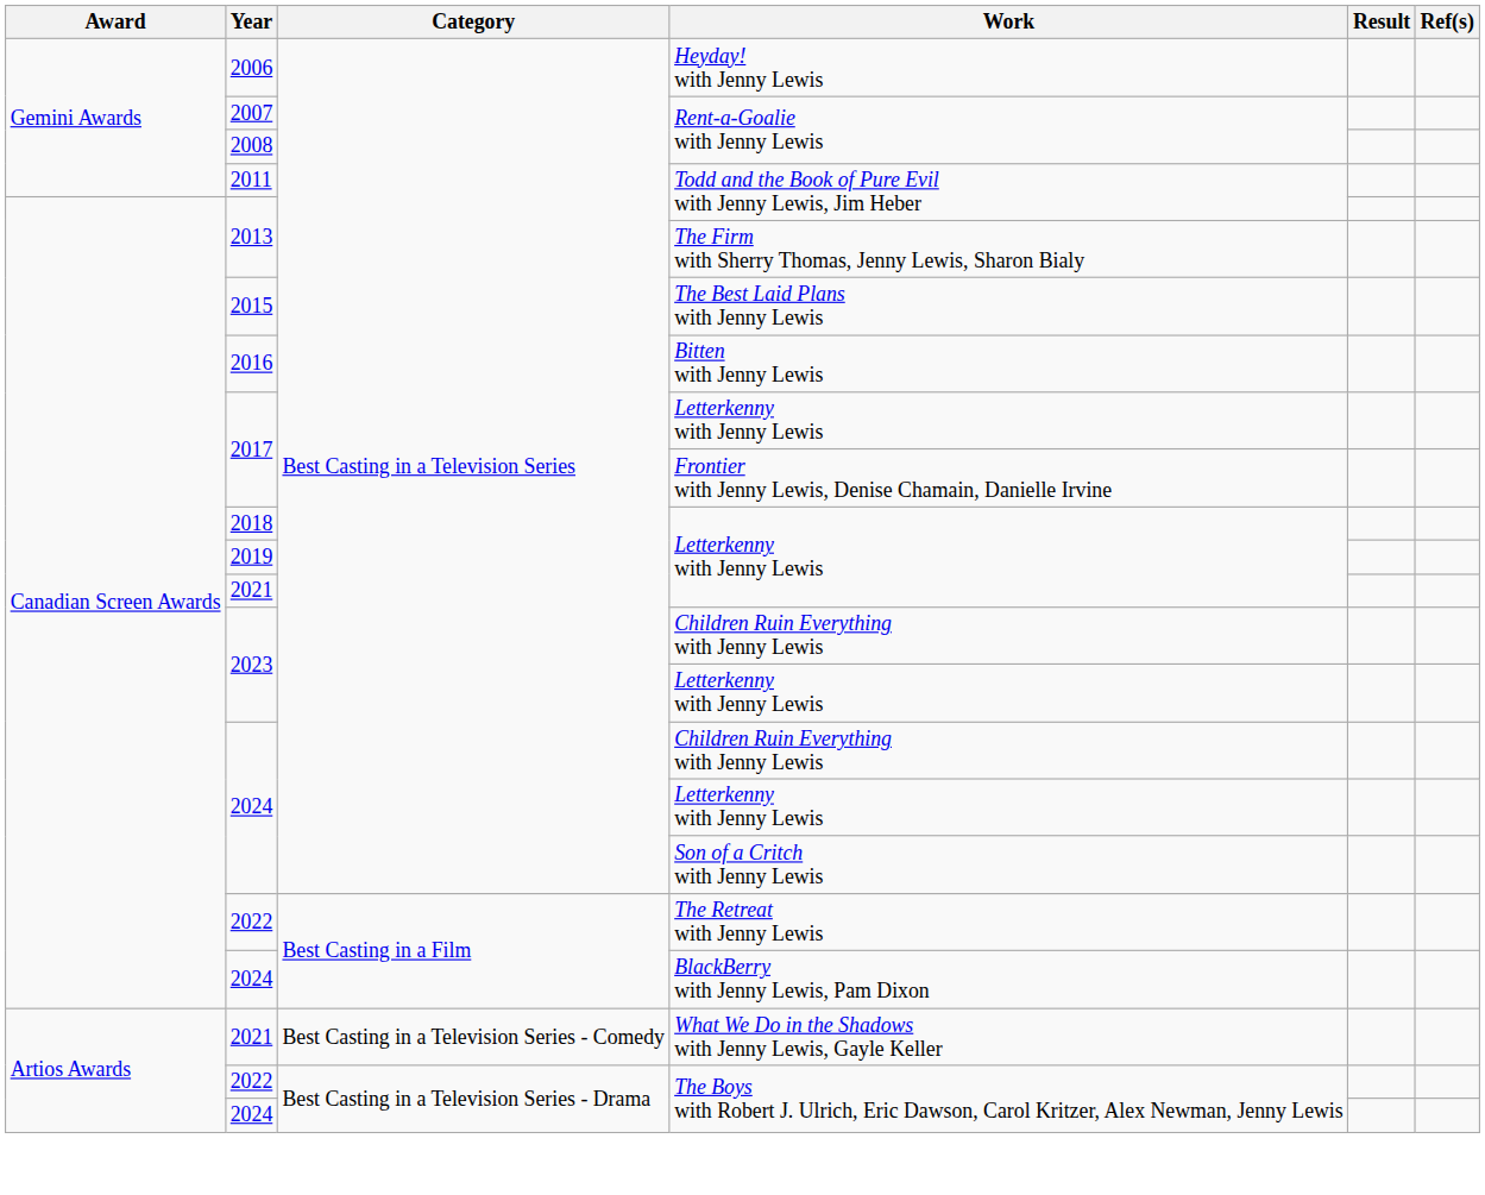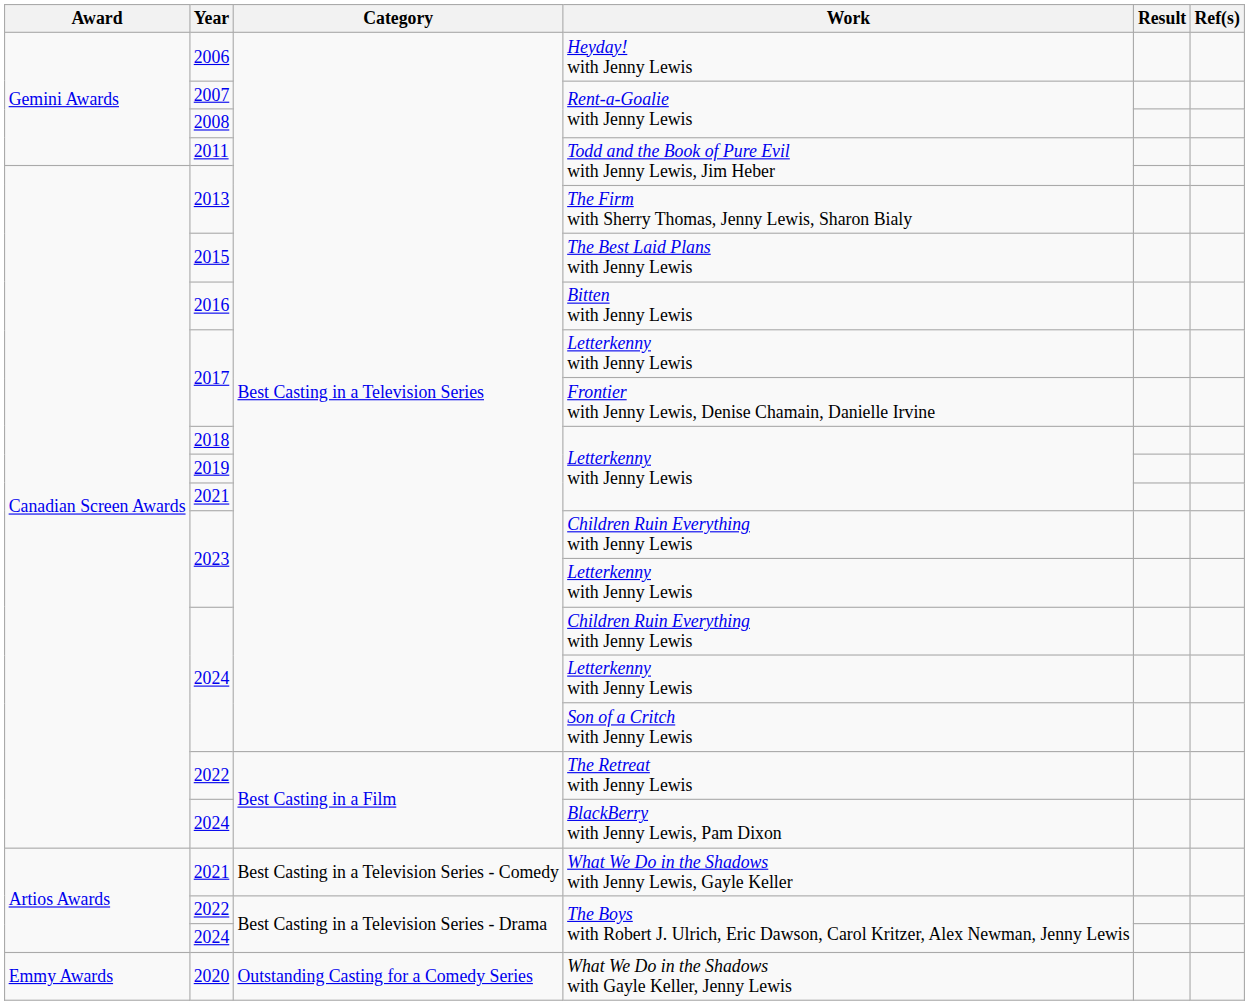+ row: Emmy Awards | 2020 | Outstanding Casting for a Comedy Series | What We Do in the Shadows with Gayle Keller, Jenny Lewis
